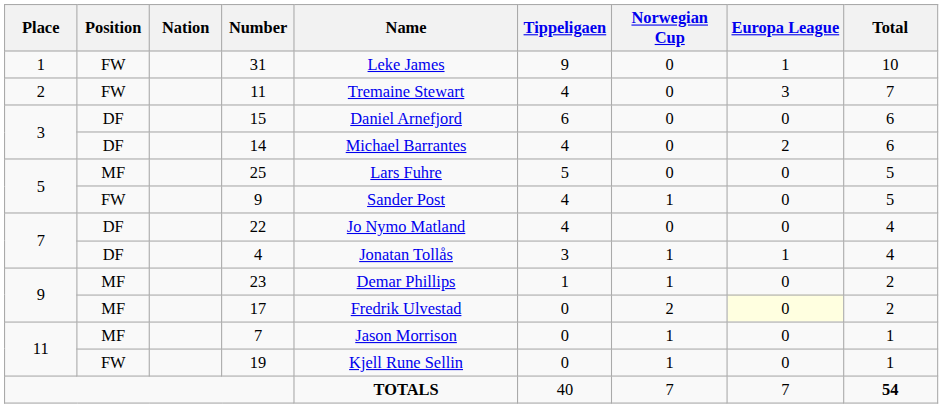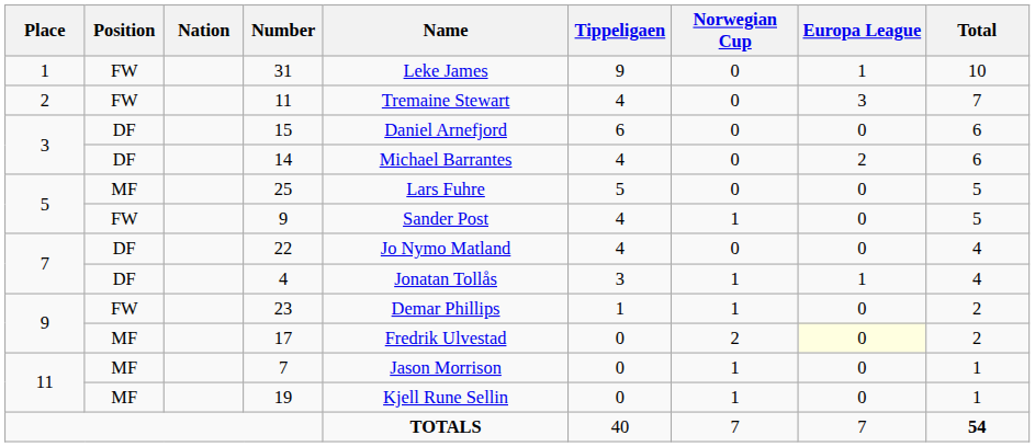23 | Position: MF -> FW
19 | Position: FW -> MF
